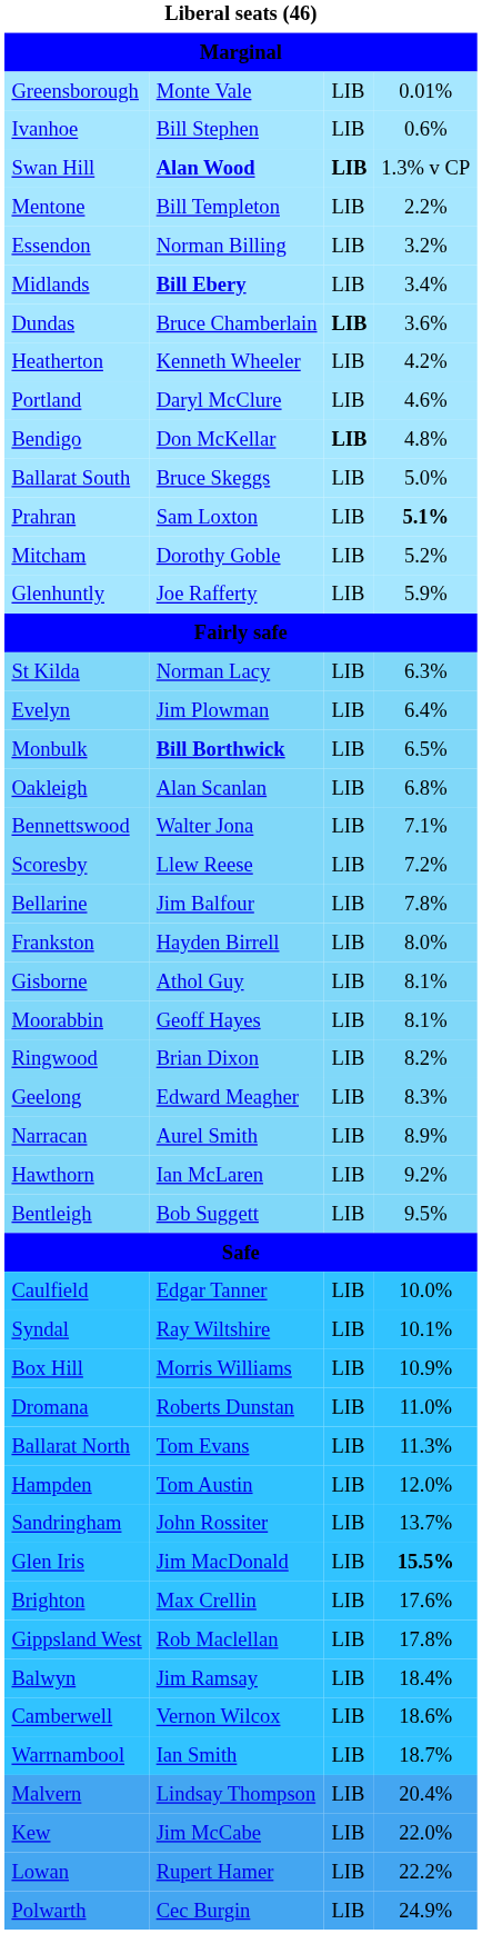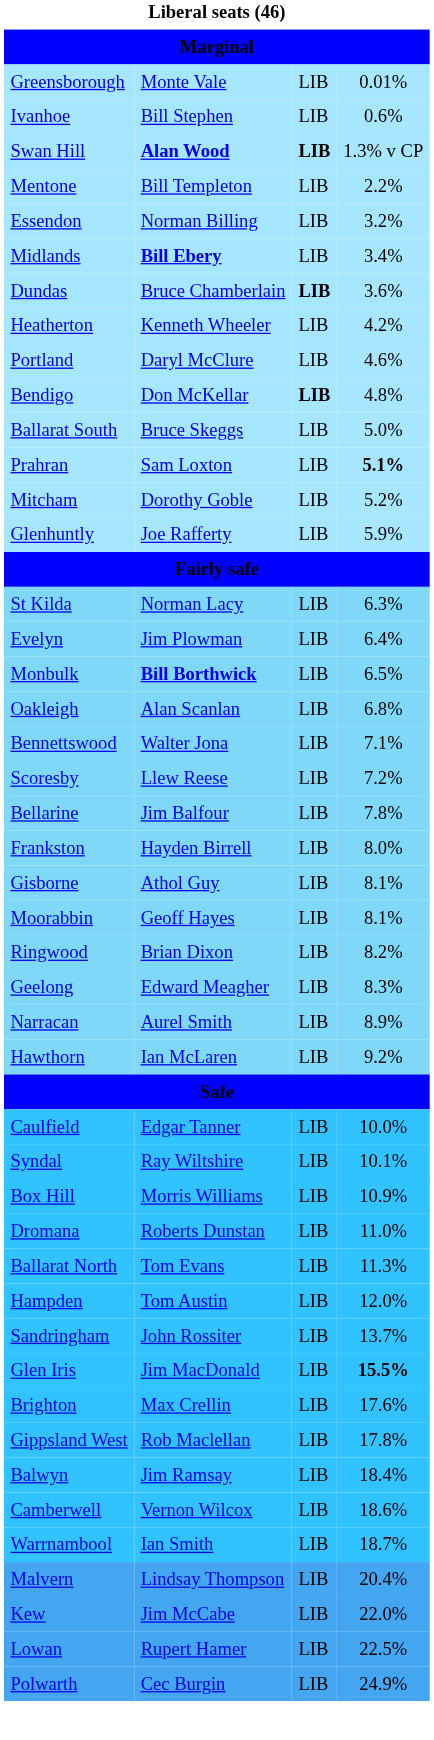- row: Bentleigh | Bob Suggett | LIB | 9.5%
Lowan | column 4: 22.2% -> 22.5%
